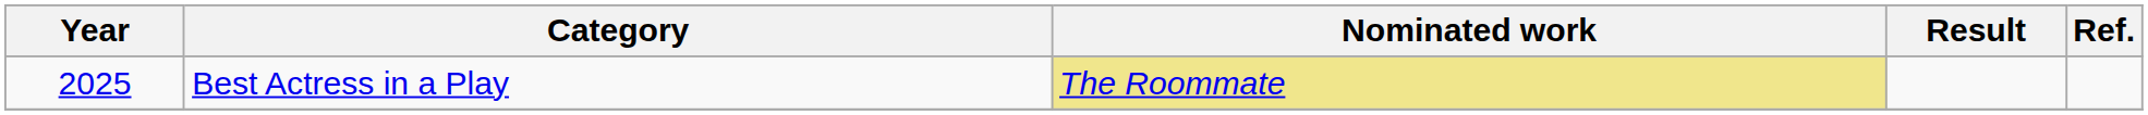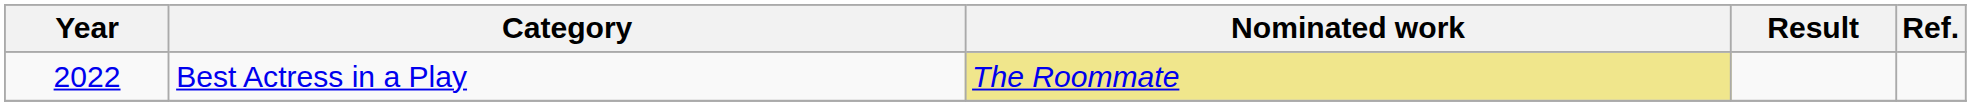Best Actress in a Play | Year: 2025 -> 2022
